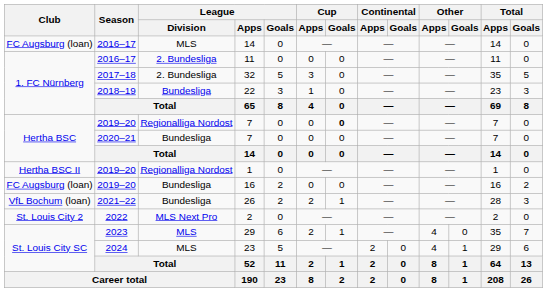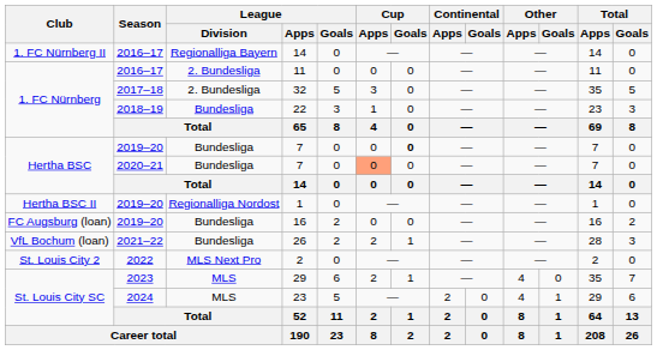2016–17 / 14 | Club: FC Augsburg (loan) -> 1. FC Nürnberg II
2016–17 / 14 | League / Division: MLS -> Regionalliga Bayern
2019–20 / 7 | League / Division: Regionalliga Nordost -> Bundesliga
2020–21 / 7 | Cup / Apps: no background -> lightsalmon background
